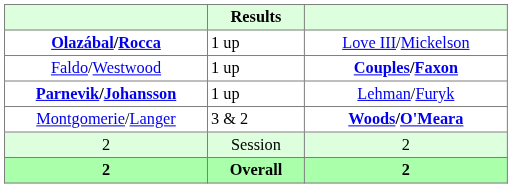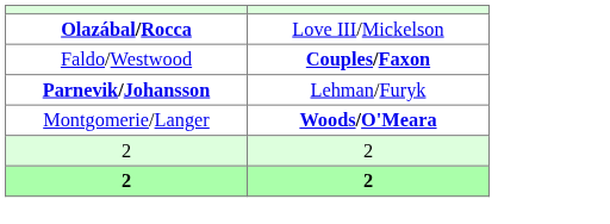- column: Results | 1 up | 1 up | 1 up | 3 & 2 | Session | Overall
